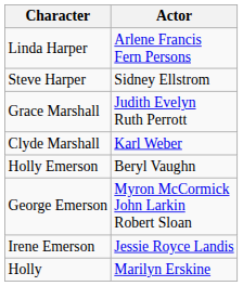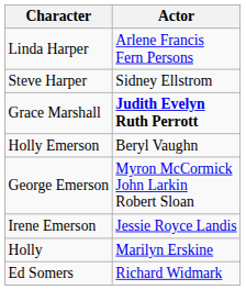Grace Marshall | Actor: normal -> bold
- row: Clyde Marshall | Karl Weber
+ row: Ed Somers | Richard Widmark
